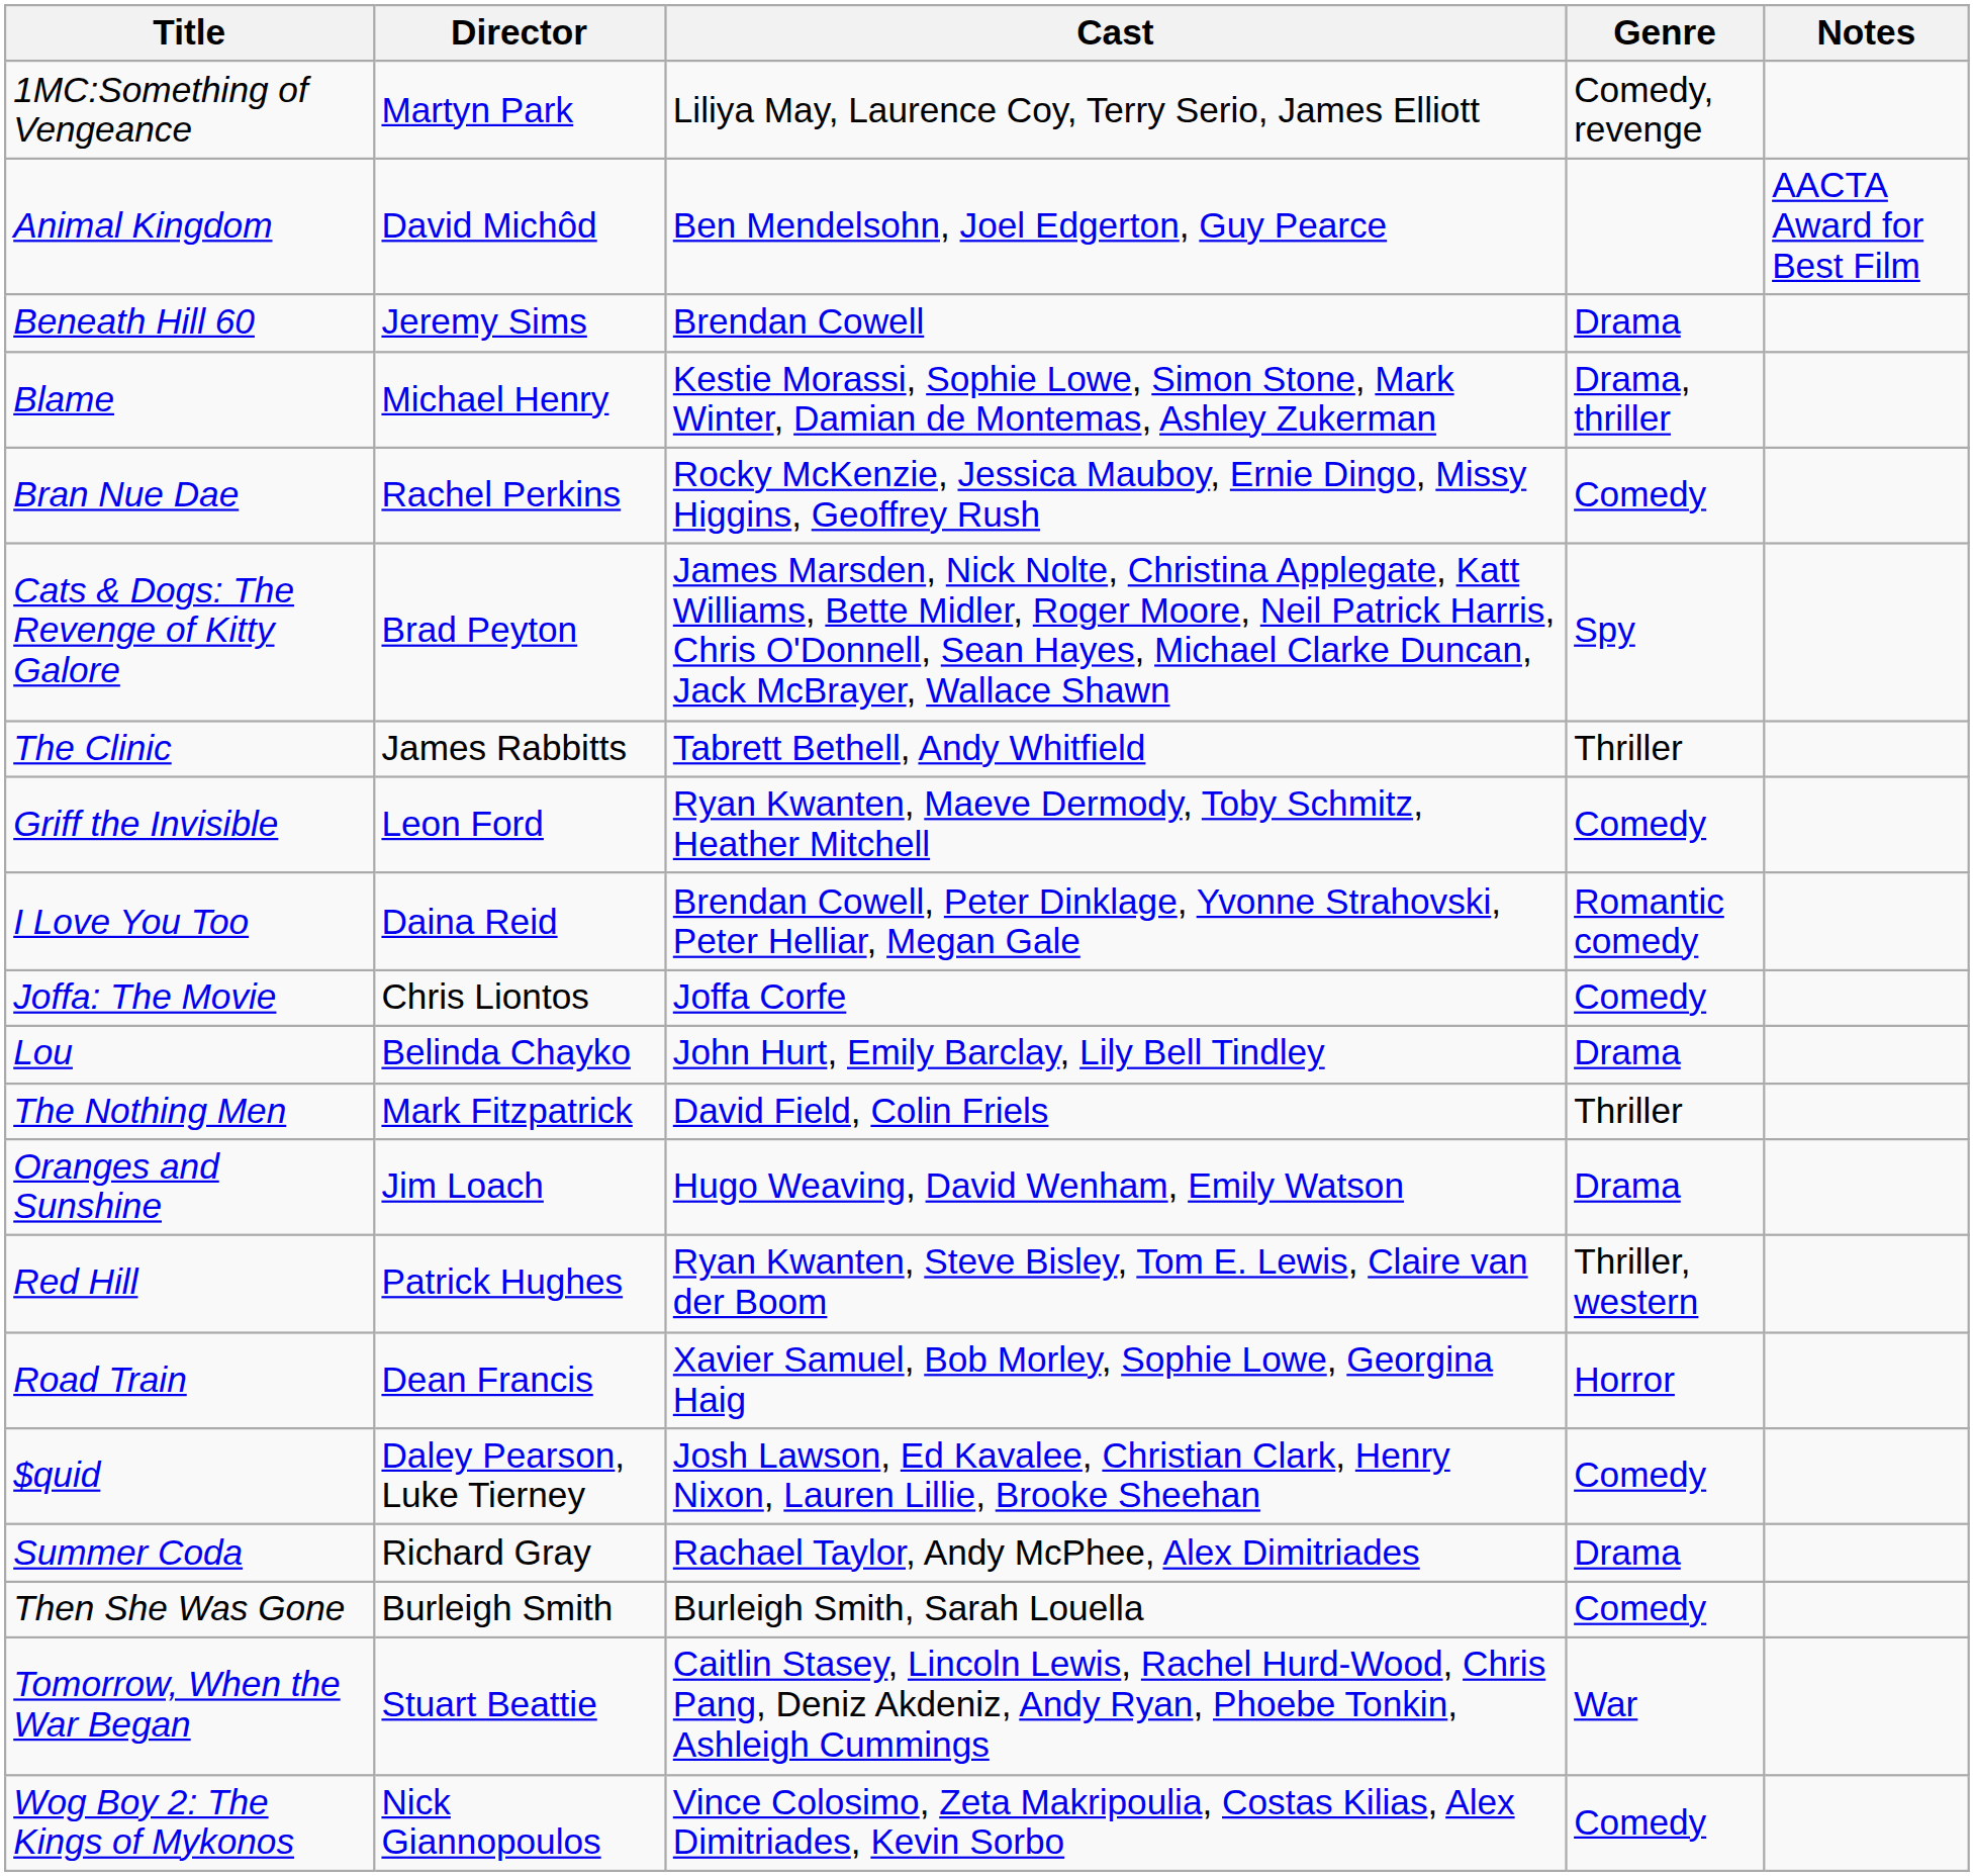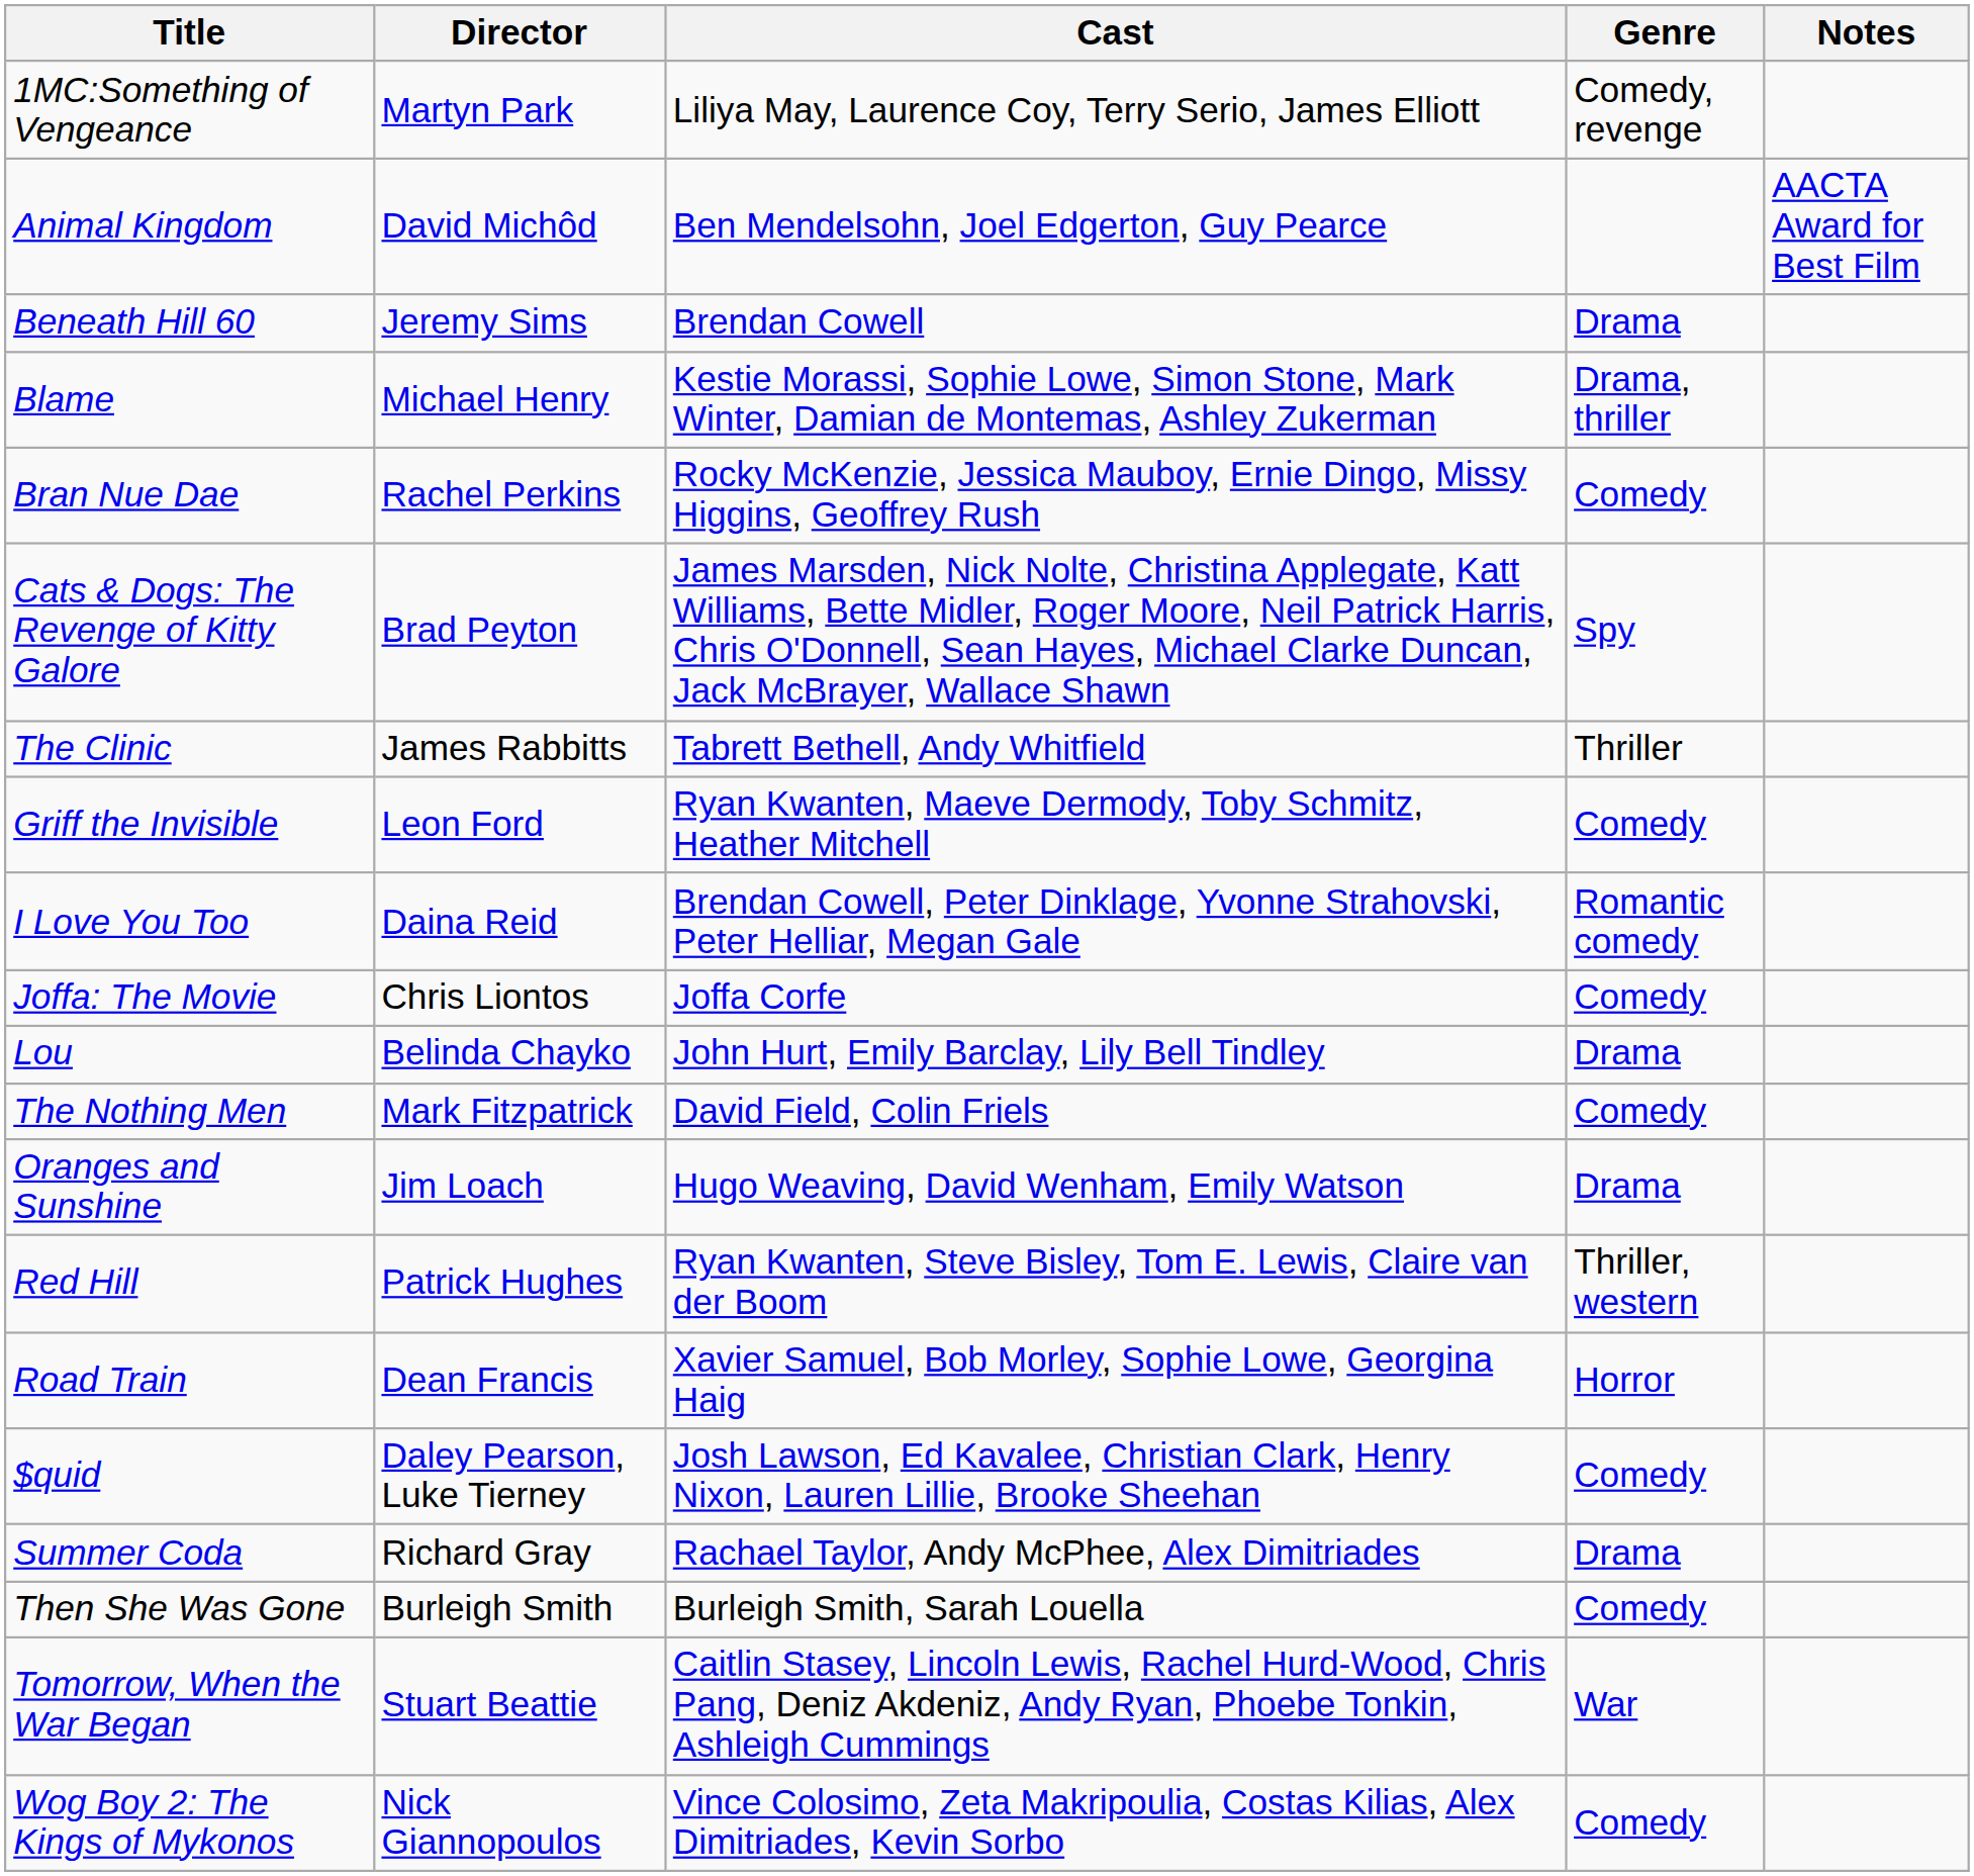The Nothing Men | Genre: Thriller -> Comedy
